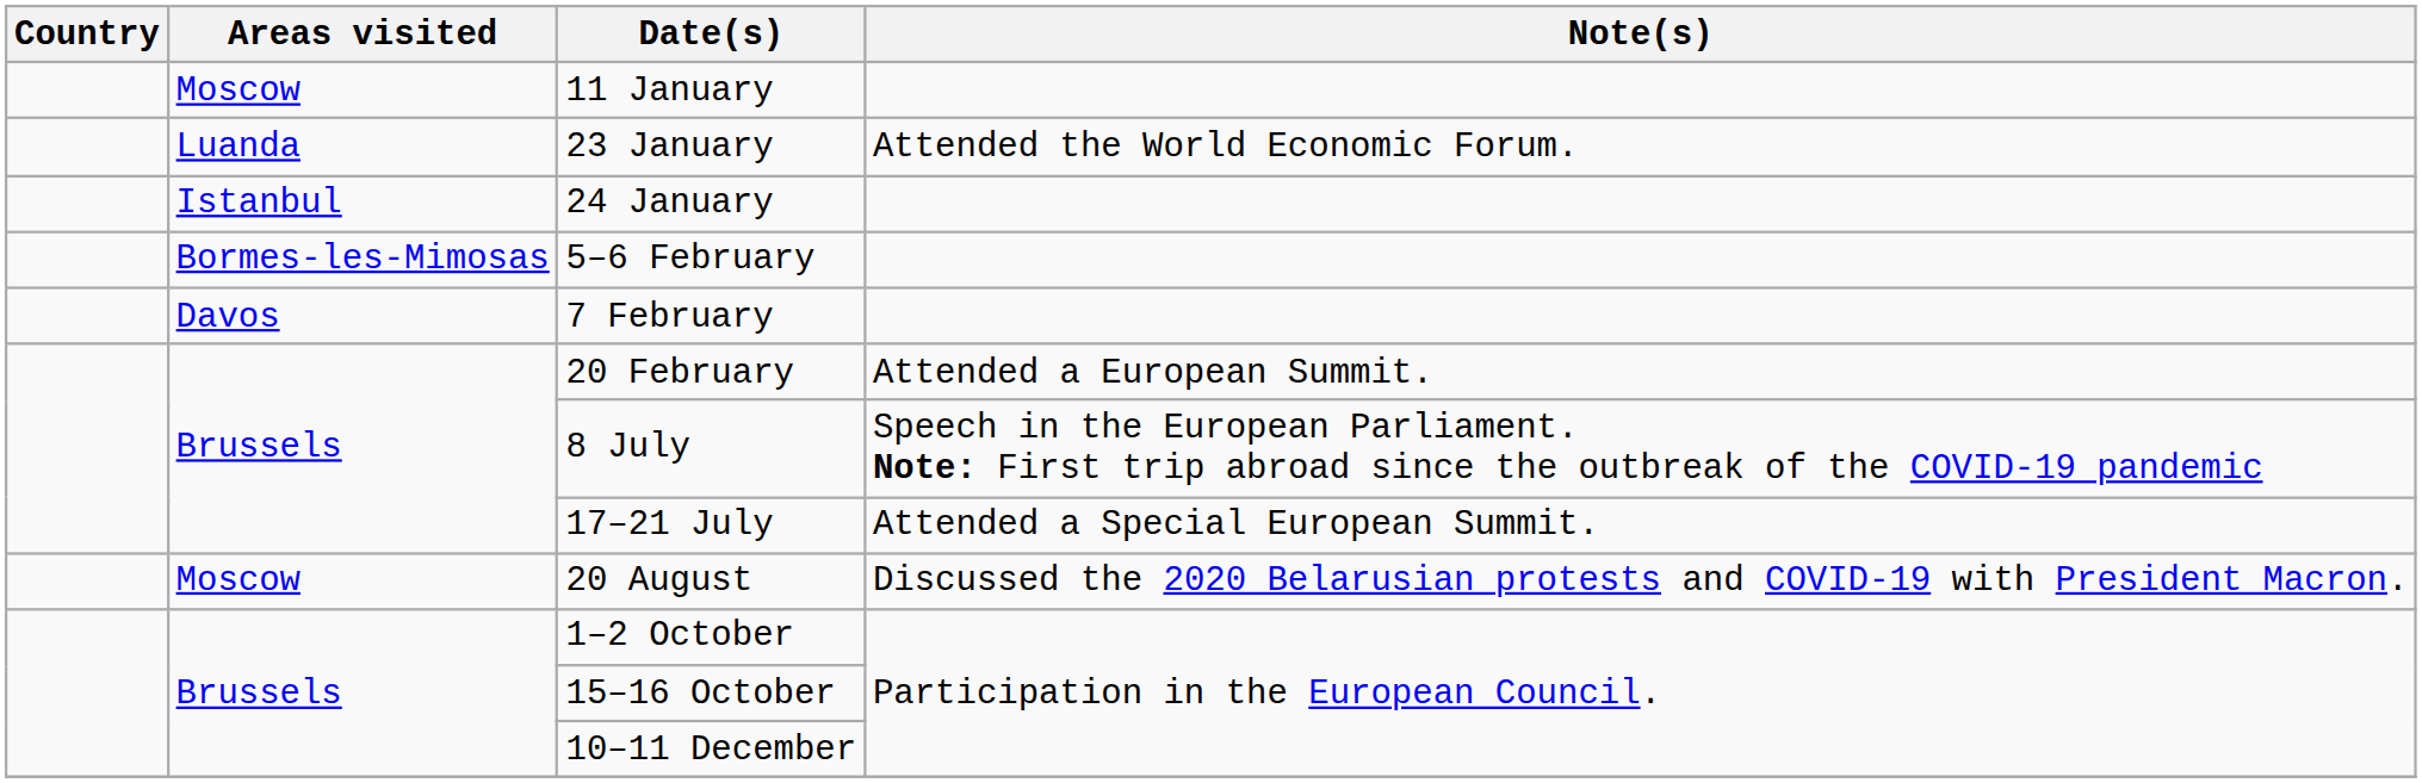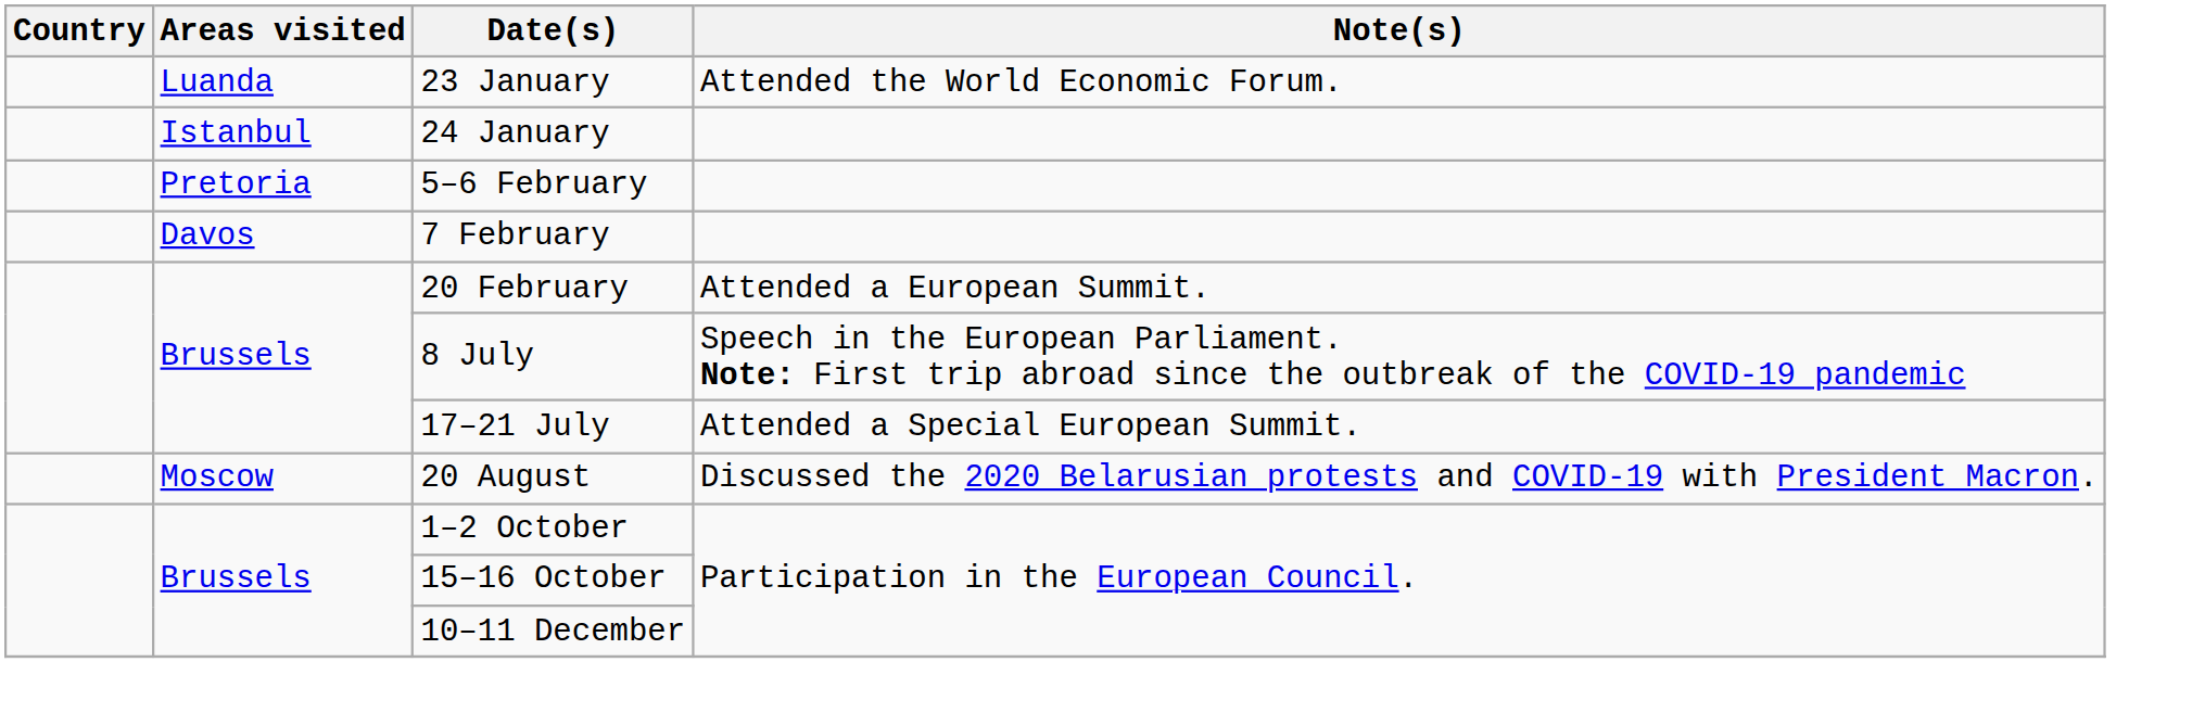- row: Moscow | 11 January
5–6 February | Areas visited: Bormes-les-Mimosas -> Pretoria
